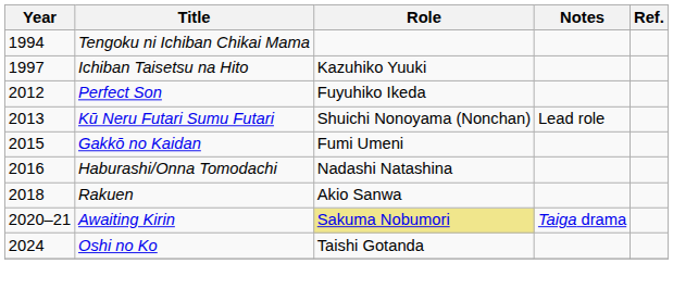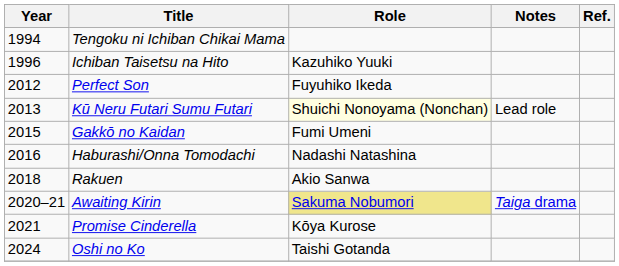Ichiban Taisetsu na Hito | Year: 1997 -> 1996
Kū Neru Futari Sumu Futari | Role: no background -> lightyellow background
+ row: 2021 | Promise Cinderella | Kōya Kurose
